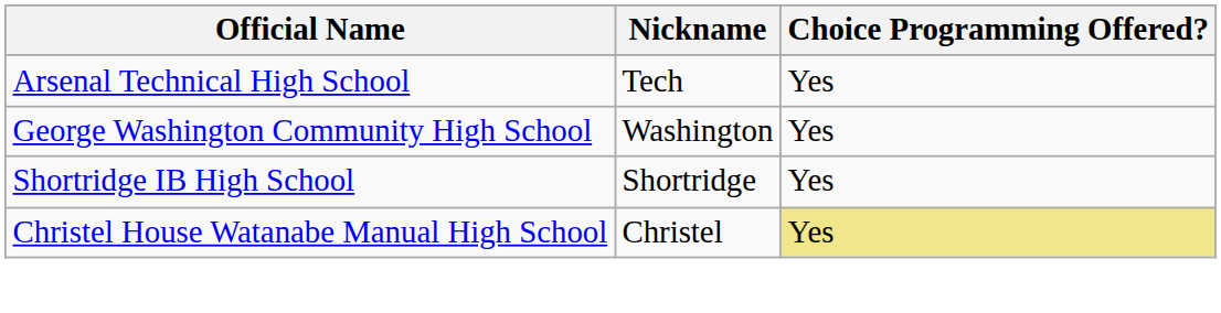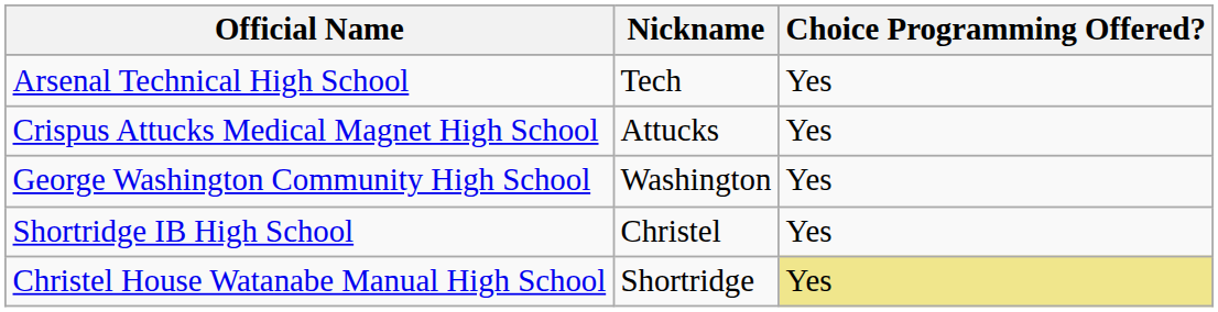+ row: Crispus Attucks Medical Magnet High School | Attucks | Yes
Shortridge IB High School | Nickname: Shortridge -> Christel
Christel House Watanabe Manual High School | Nickname: Christel -> Shortridge
